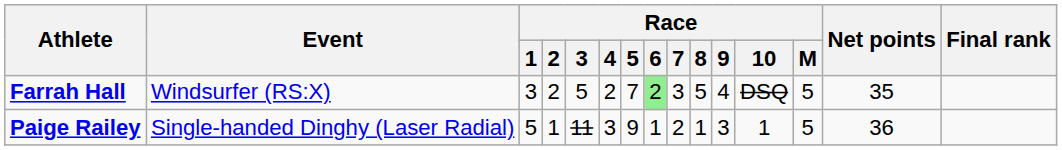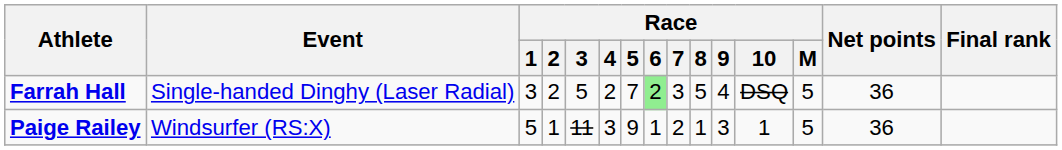Farrah Hall | Event: Windsurfer (RS:X) -> Single-handed Dinghy (Laser Radial)
Farrah Hall | Net points: 35 -> 36
Paige Railey | Event: Single-handed Dinghy (Laser Radial) -> Windsurfer (RS:X)
